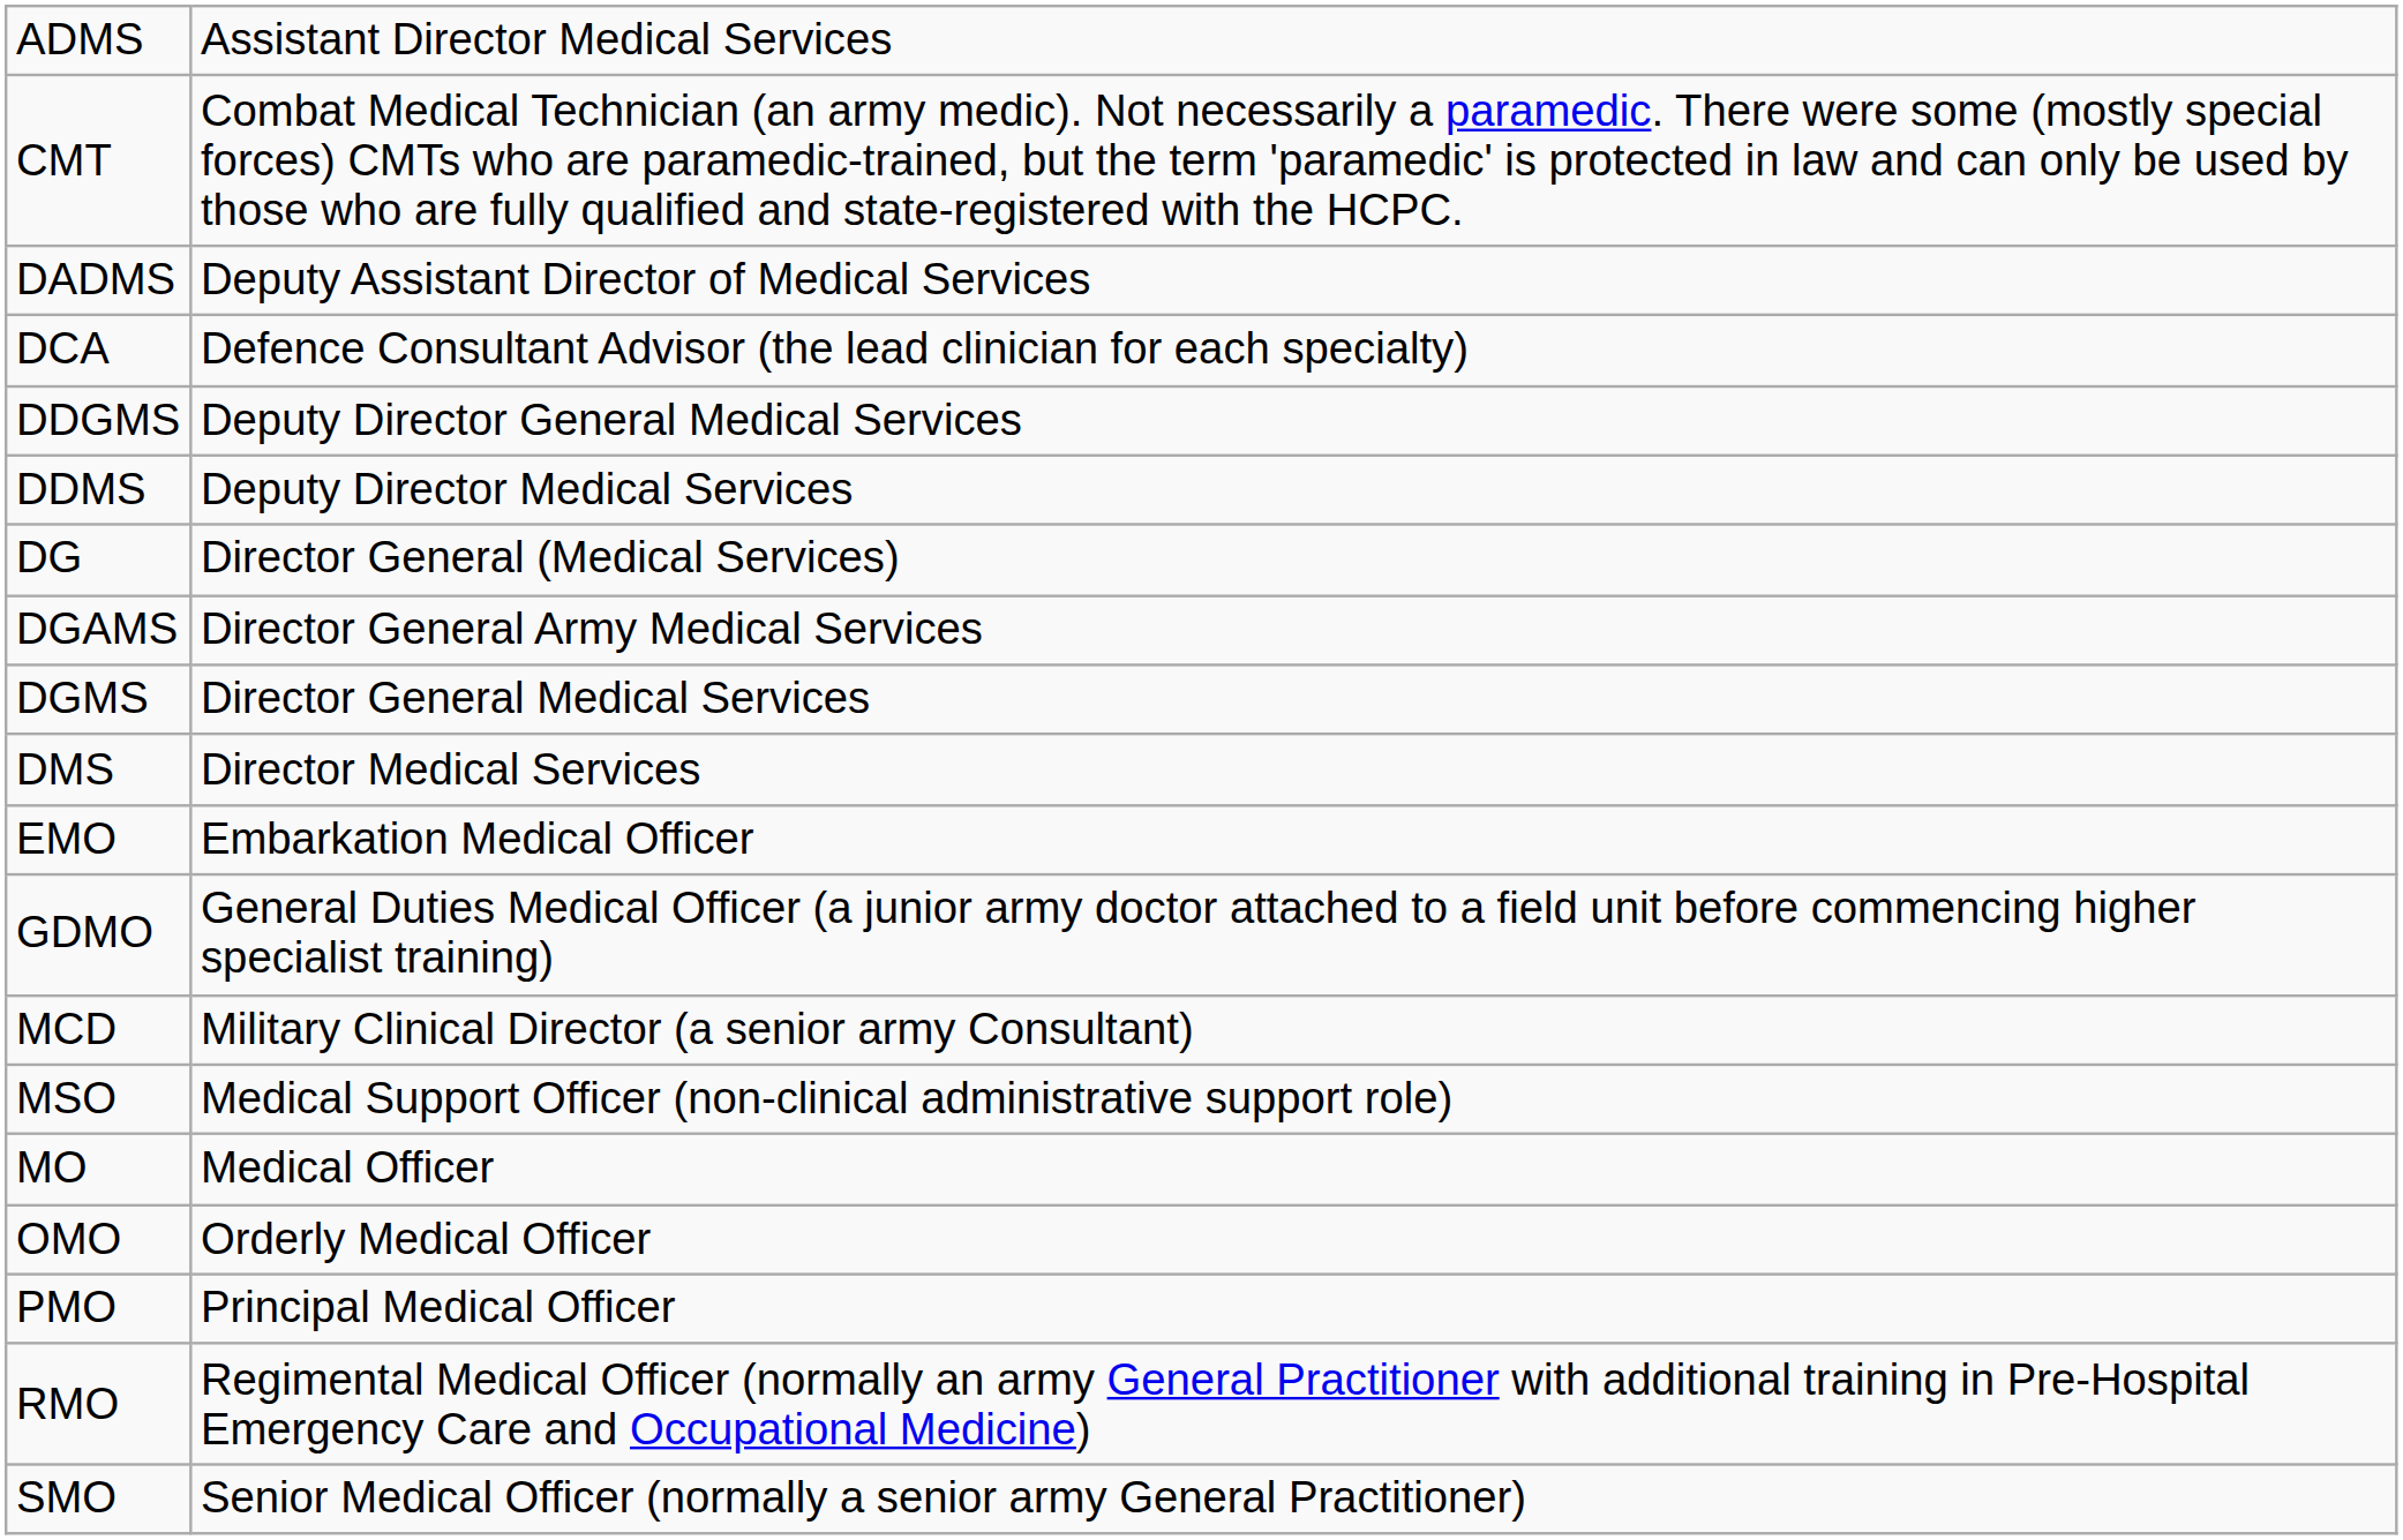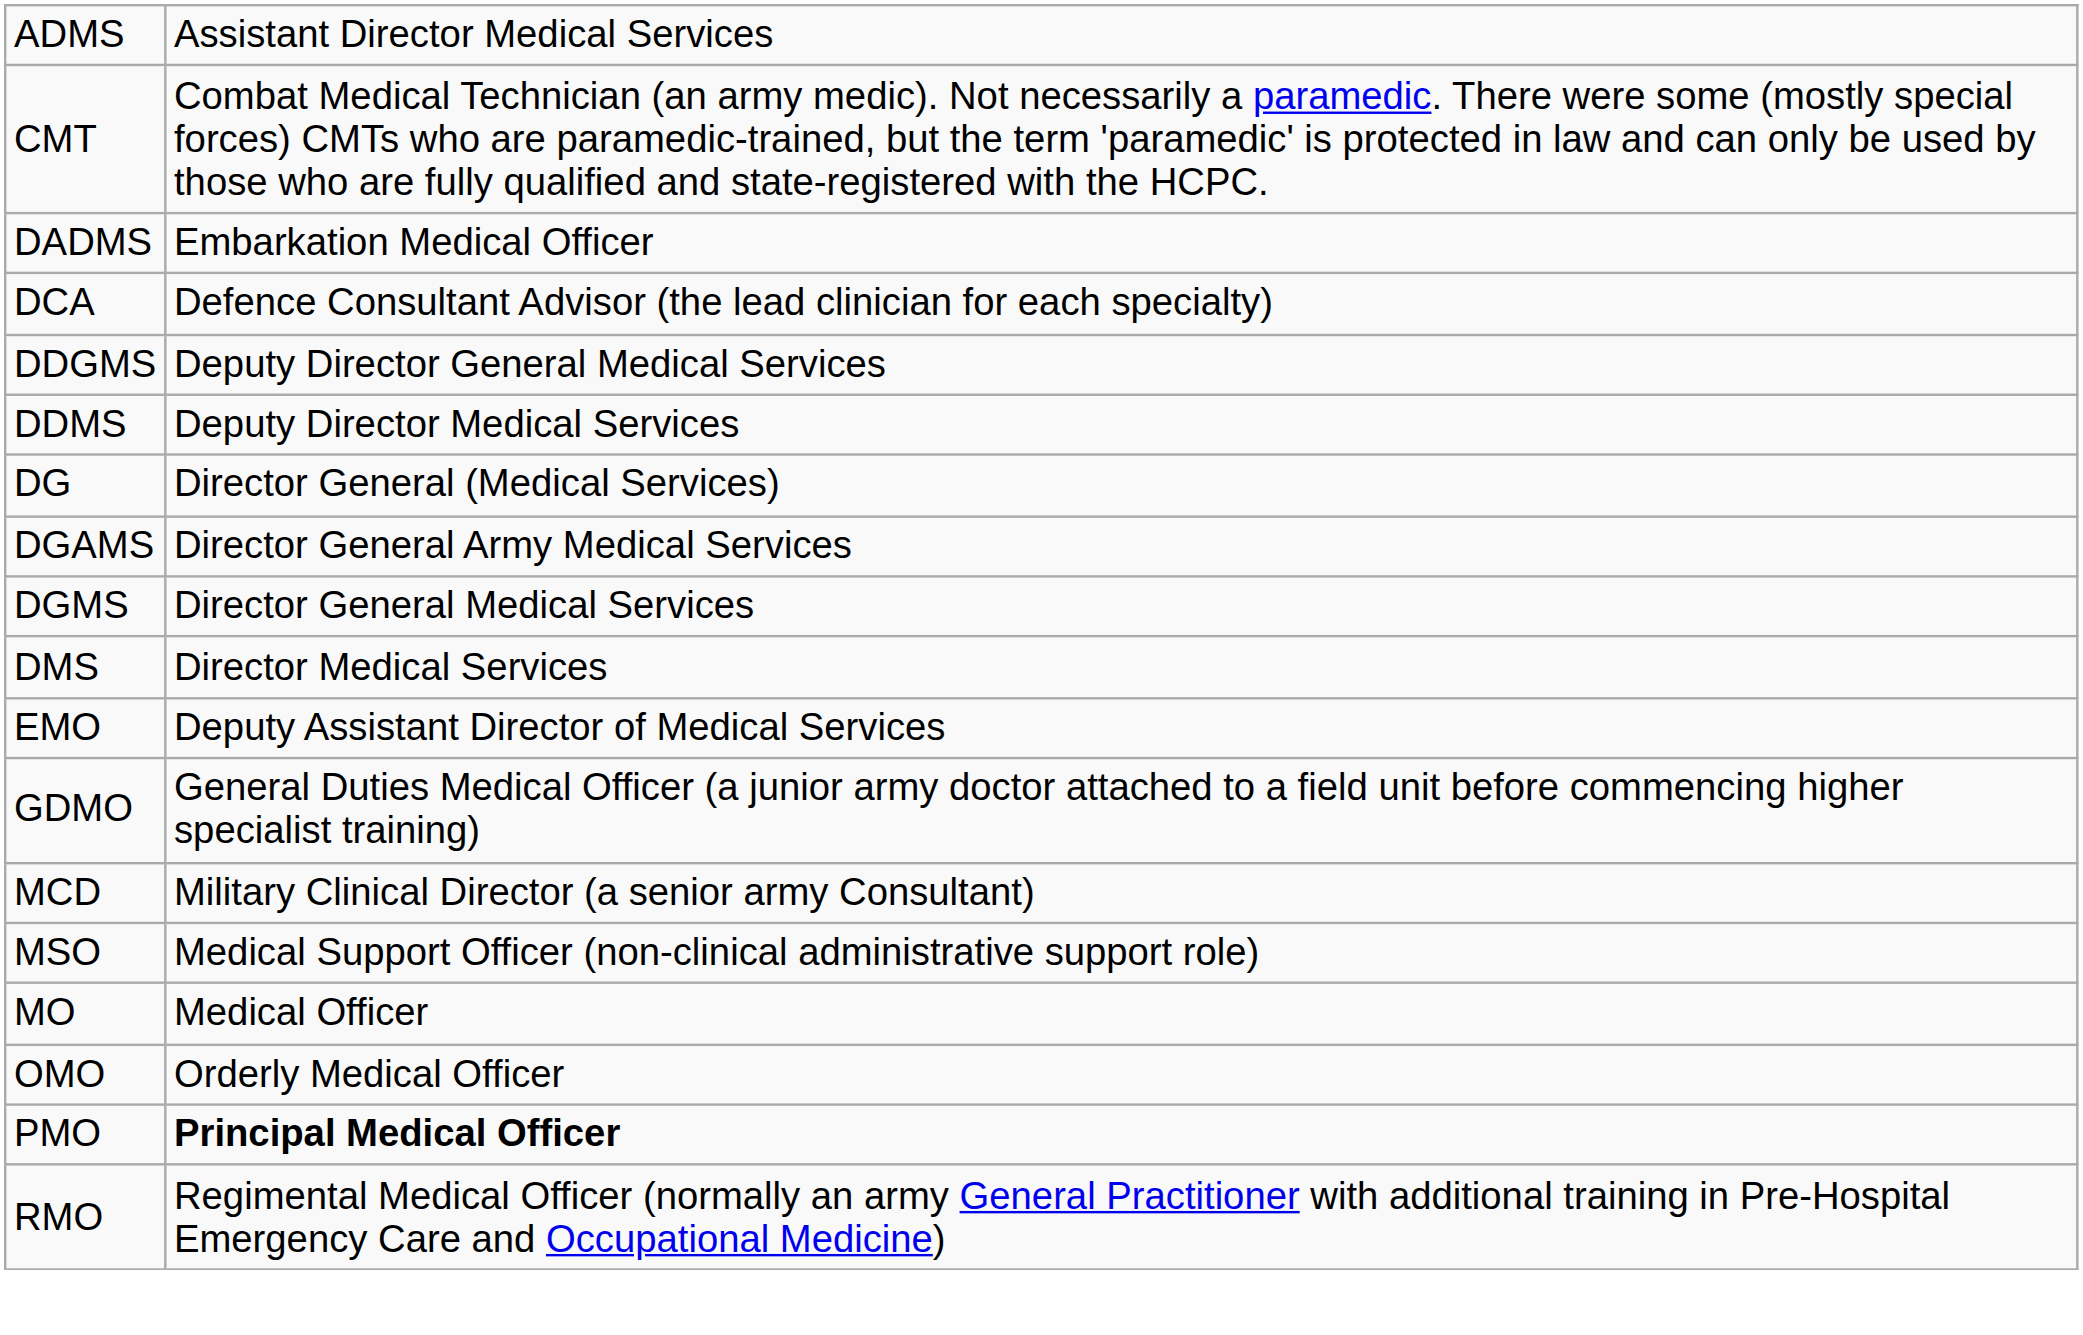DADMS | column 2: Deputy Assistant Director of Medical Services -> Embarkation Medical Officer
EMO | column 2: Embarkation Medical Officer -> Deputy Assistant Director of Medical Services
PMO | column 2: normal -> bold
- row: SMO | Senior Medical Officer (normally a senior army General Practitioner)
